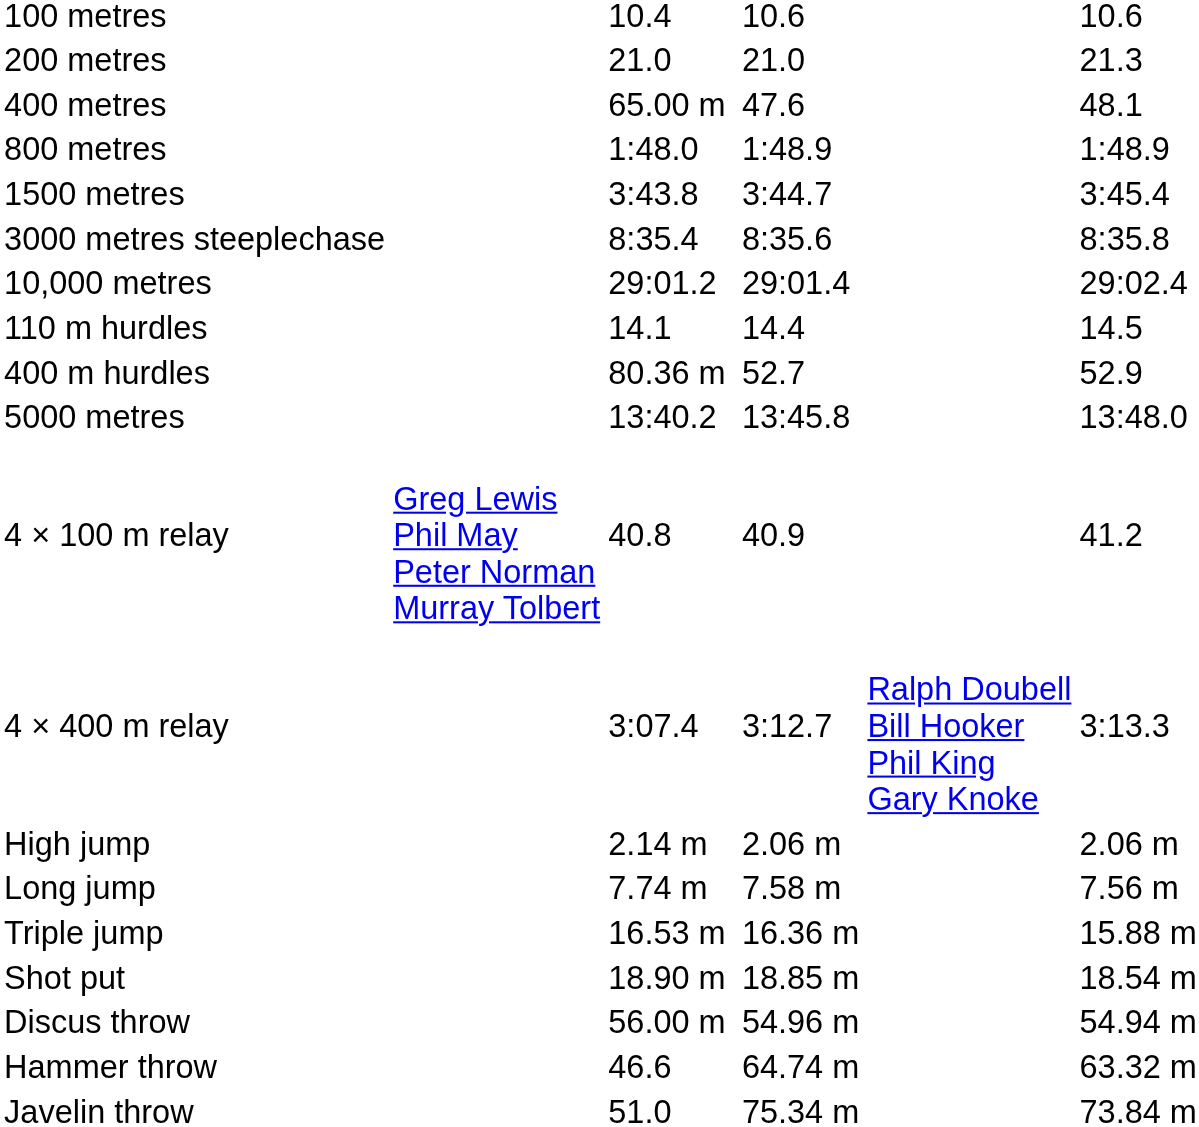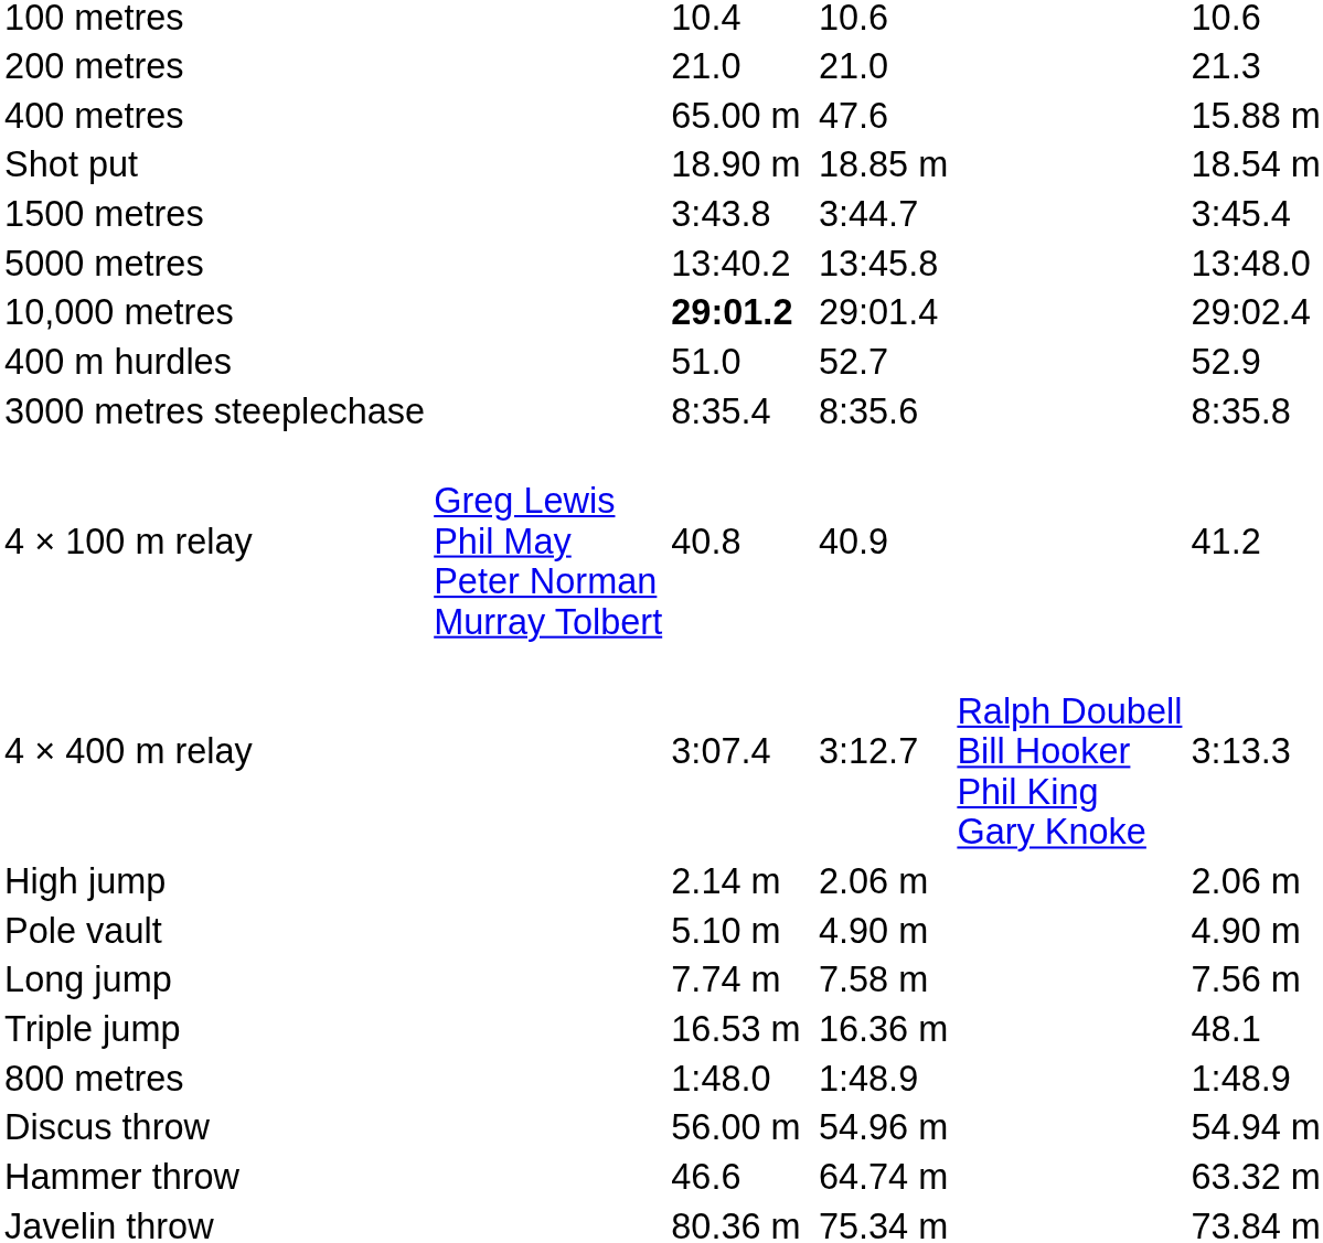400 metres | column 7: 48.1 -> 15.88 m
rows swapped: 800 metres <-> Shot put
rows swapped: 5000 metres <-> 3000 metres steeplechase
10,000 metres | column 3: normal -> bold
- row: 110 m hurdles | 14.1 | 14.4 | 14.5
400 m hurdles | column 3: 80.36 m -> 51.0
+ row: Pole vault | 5.10 m | 4.90 m | 4.90 m
Triple jump | column 7: 15.88 m -> 48.1
Javelin throw | column 3: 51.0 -> 80.36 m
